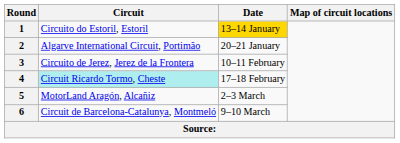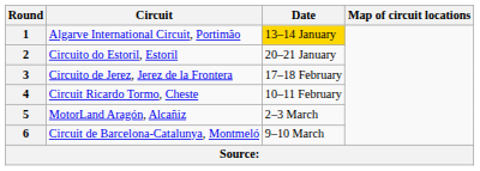1 | Circuit: Circuito do Estoril, Estoril -> Algarve International Circuit, Portimão
2 | Circuit: Algarve International Circuit, Portimão -> Circuito do Estoril, Estoril
3 | Date: 10–11 February -> 17–18 February
4 | Circuit: paleturquoise background -> no background
4 | Date: 17–18 February -> 10–11 February
